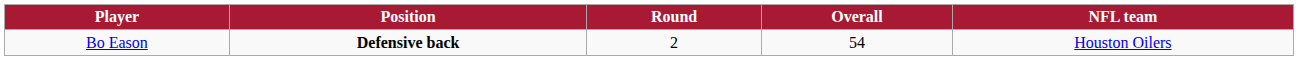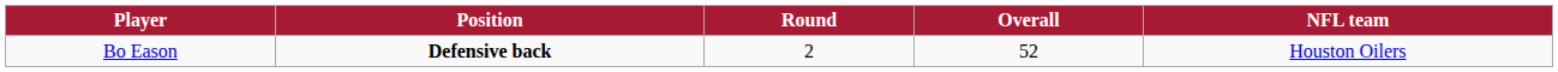Bo Eason | Overall: 54 -> 52
